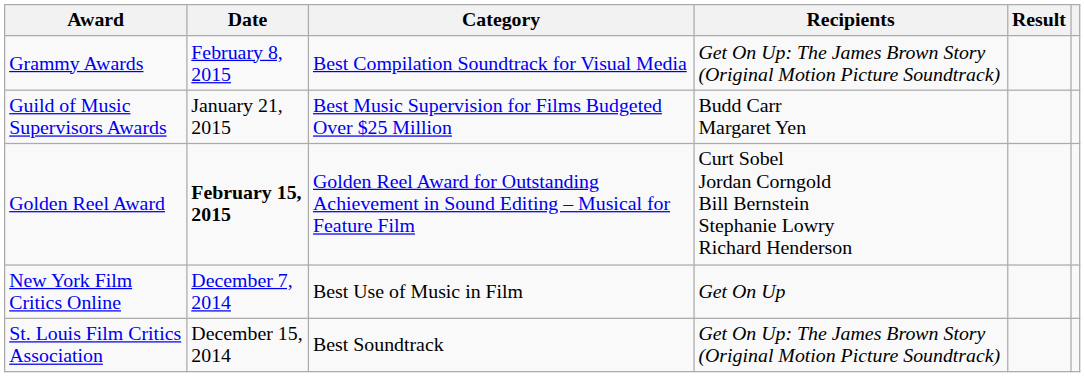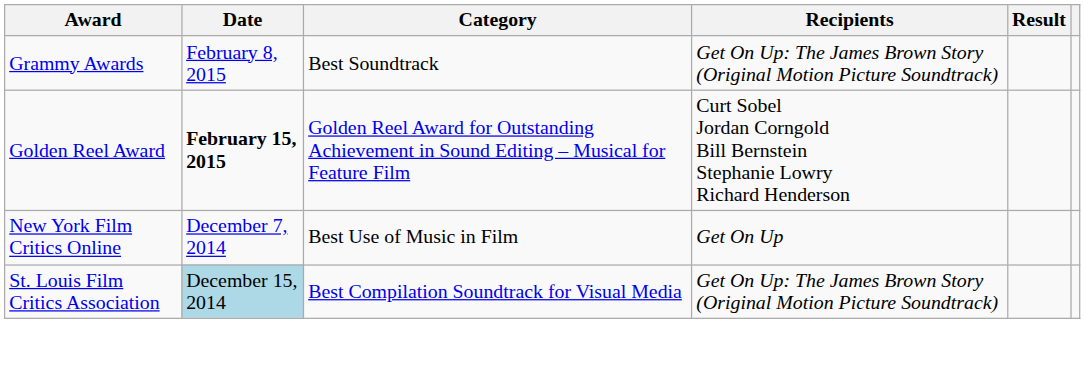Grammy Awards | Category: Best Compilation Soundtrack for Visual Media -> Best Soundtrack
- row: Guild of Music Supervisors Awards | January 21, 2015 | Best Music Supervision for Films Budgeted Over $25 Million | Budd Carr Margaret Yen
St. Louis Film Critics Association | Date: no background -> lightblue background
St. Louis Film Critics Association | Category: Best Soundtrack -> Best Compilation Soundtrack for Visual Media
